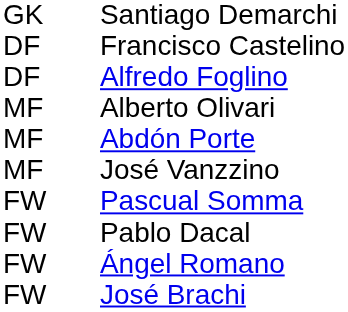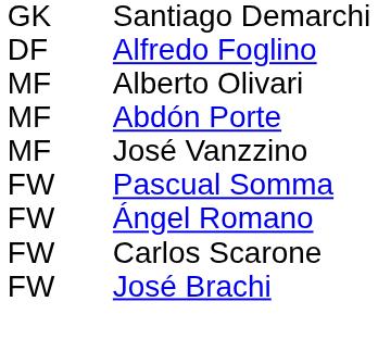- row: DF | Francisco Castelino
- row: FW | Pablo Dacal
+ row: FW | Carlos Scarone
